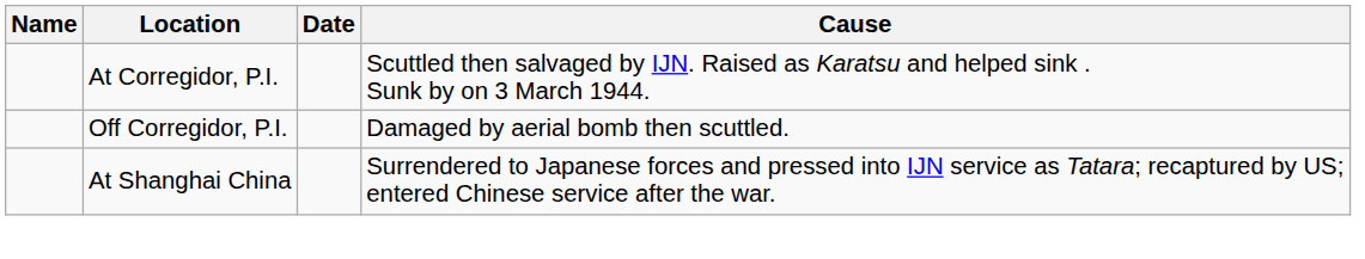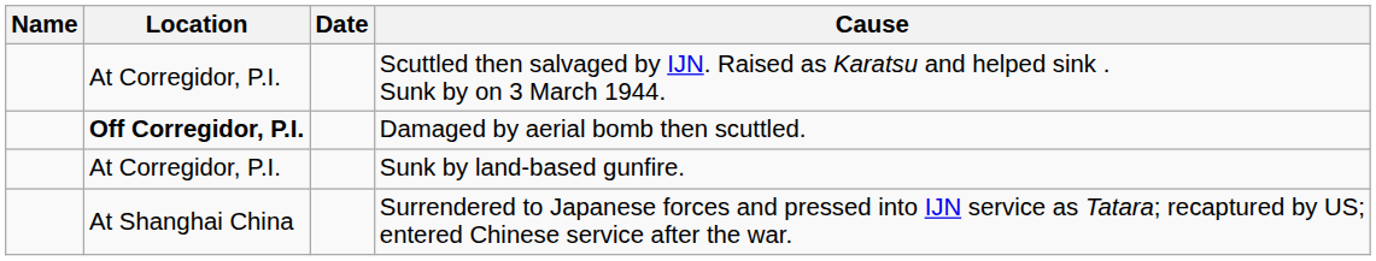Damaged by aerial bomb then scuttled. | Location: normal -> bold
+ row: At Corregidor, P.I. | Sunk by land-based gunfire.
